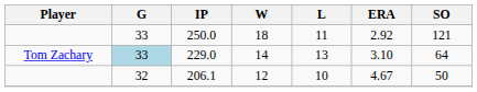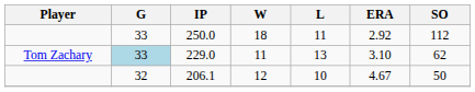250.0 | SO: 121 -> 112
229.0 | W: 14 -> 11
229.0 | SO: 64 -> 62
